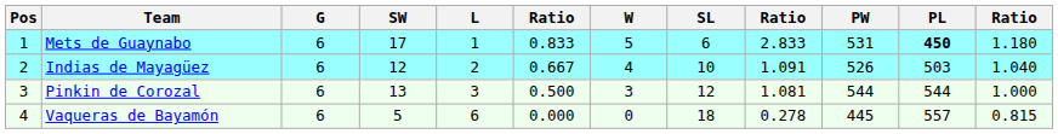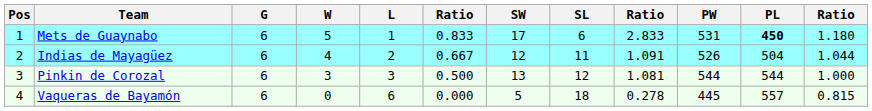columns swapped: W <-> SW
Indias de Mayagüez | SL: 10 -> 11
Indias de Mayagüez | PL: 503 -> 504
Indias de Mayagüez | column 12: 1.040 -> 1.044
